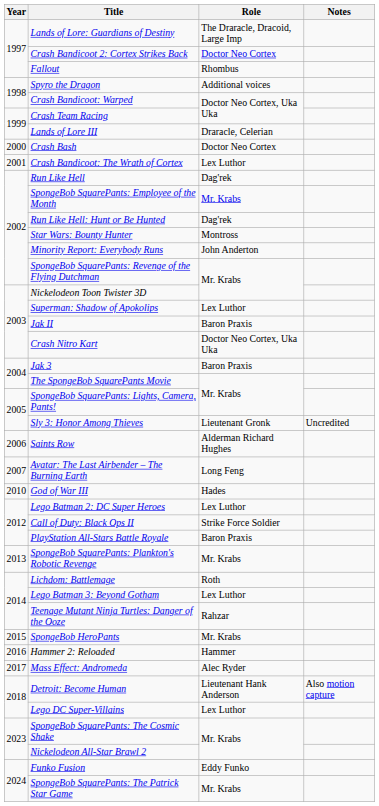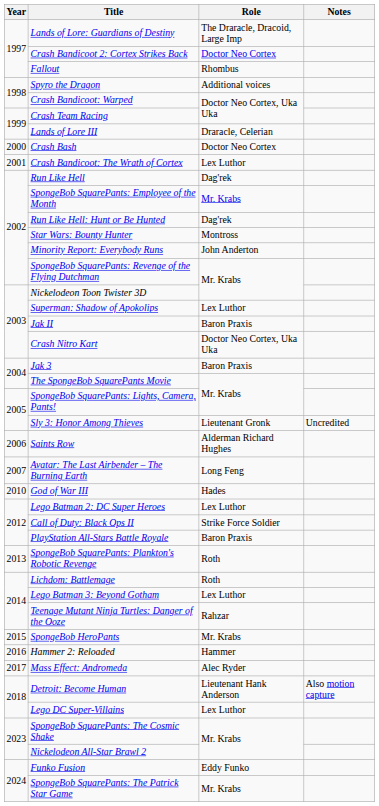SpongeBob SquarePants: Plankton's Robotic Revenge | Role: Mr. Krabs -> Roth
